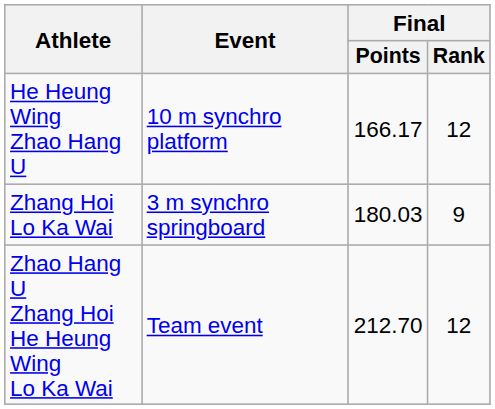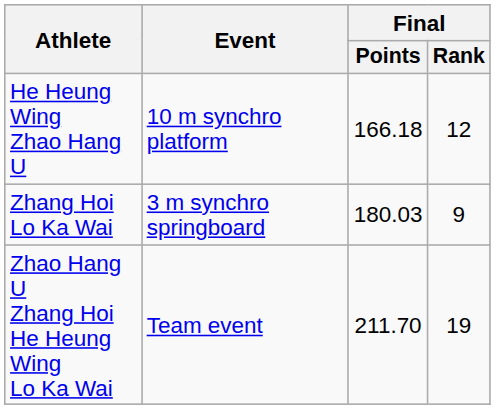He Heung Wing Zhao Hang U | Final / Points: 166.17 -> 166.18
Zhao Hang U Zhang Hoi He Heung Wing Lo Ka Wai | Final / Points: 212.70 -> 211.70
Zhao Hang U Zhang Hoi He Heung Wing Lo Ka Wai | Final / Rank: 12 -> 19
